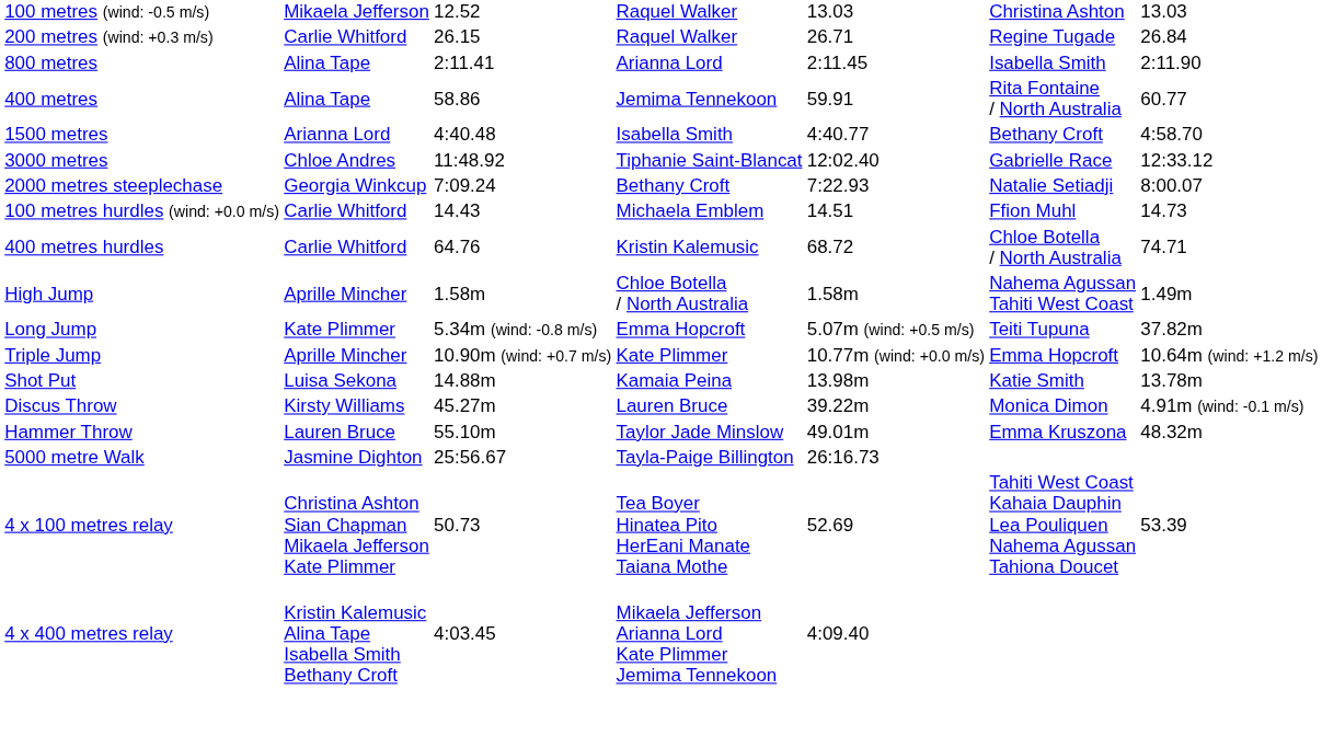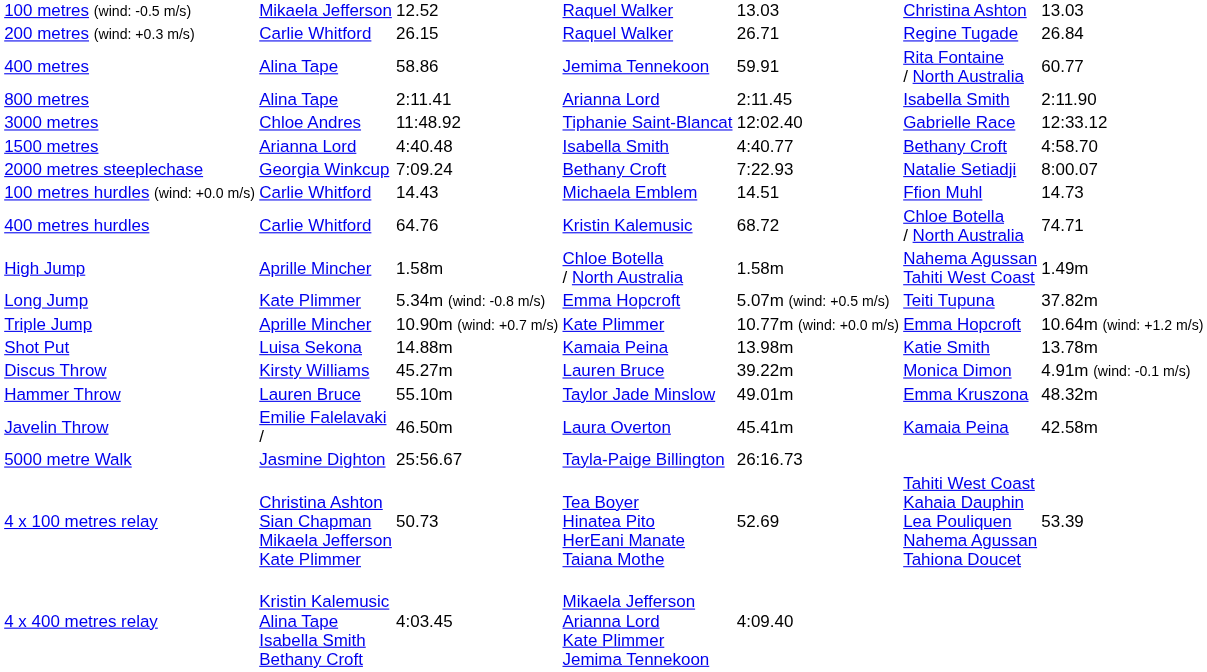rows swapped: 400 metres <-> 800 metres
rows swapped: 1500 metres <-> 3000 metres
+ row: Javelin Throw | Emilie Falelavaki / | 46.50m | Laura Overton | 45.41m | Kamaia Peina | 42.58m
